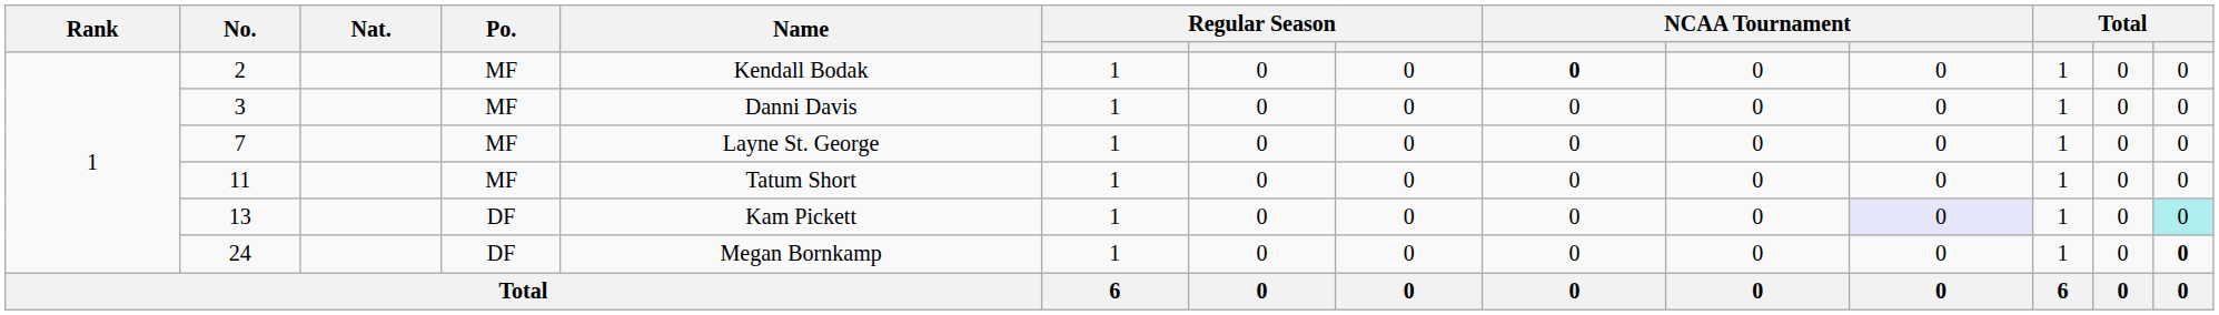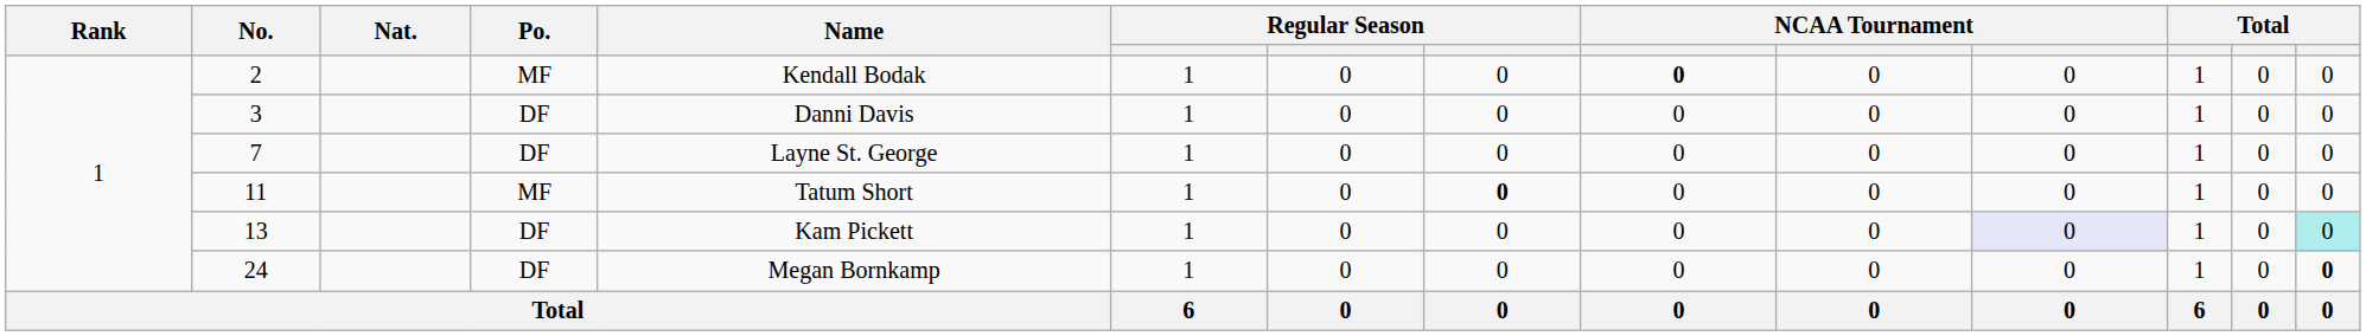3 | Po.: MF -> DF
7 | Po.: MF -> DF
11 | column 8: normal -> bold
